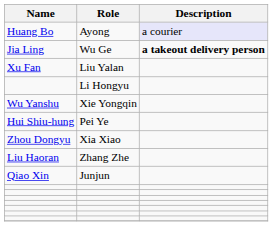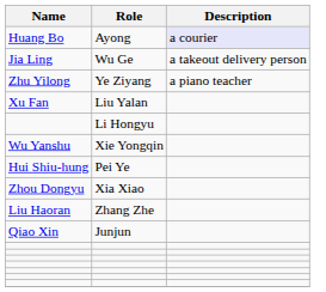Wu Ge | Description: bold -> normal
+ row: Zhu Yilong | Ye Ziyang | a piano teacher
